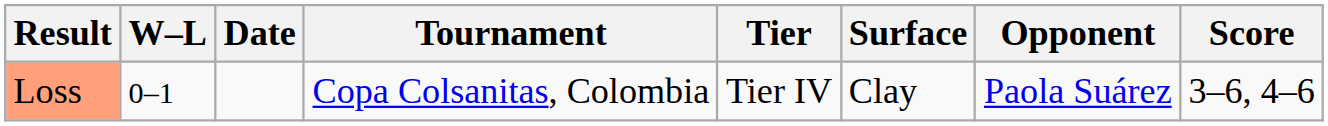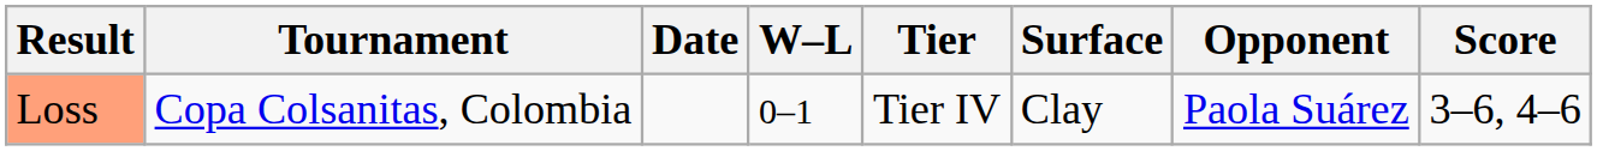columns swapped: W–L <-> Tournament
